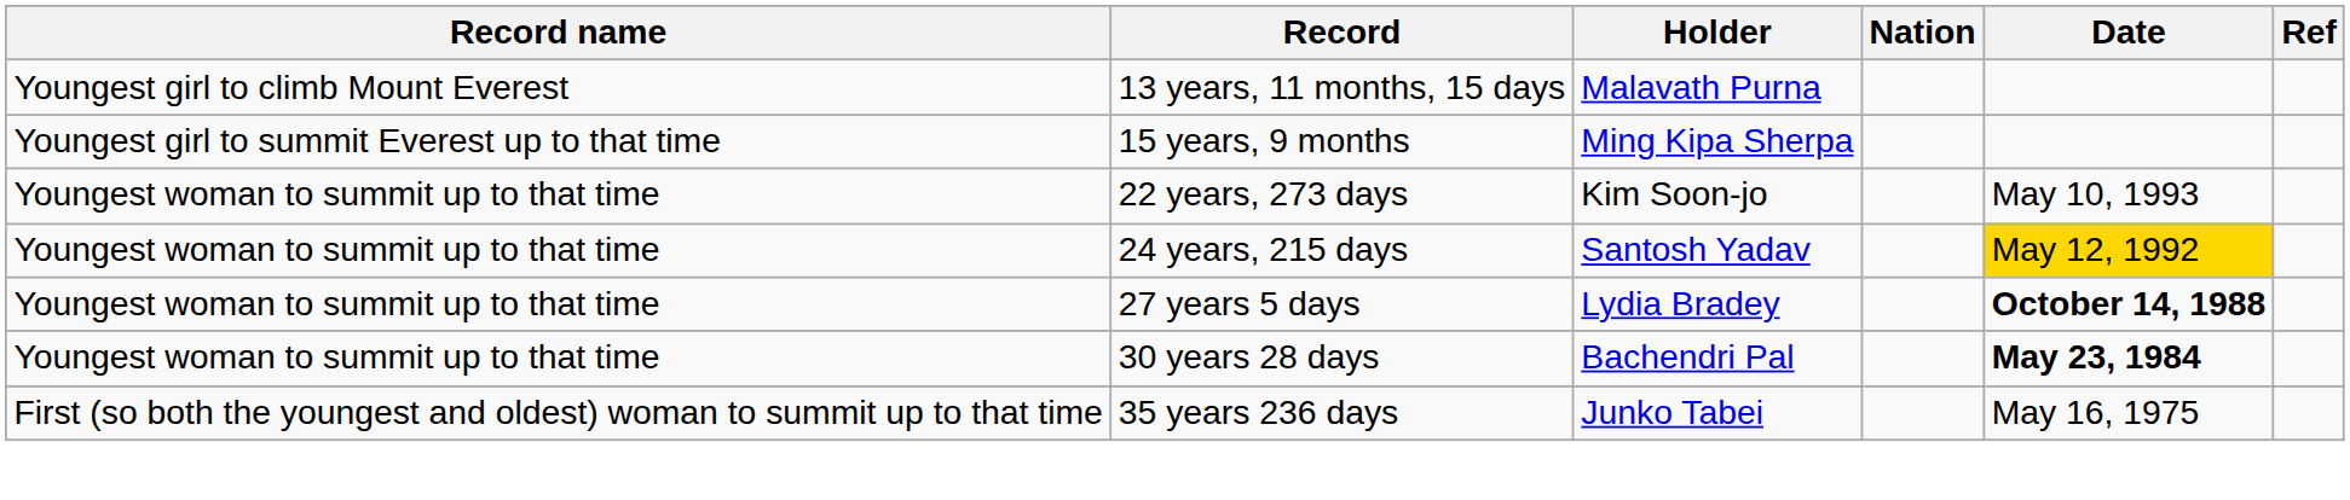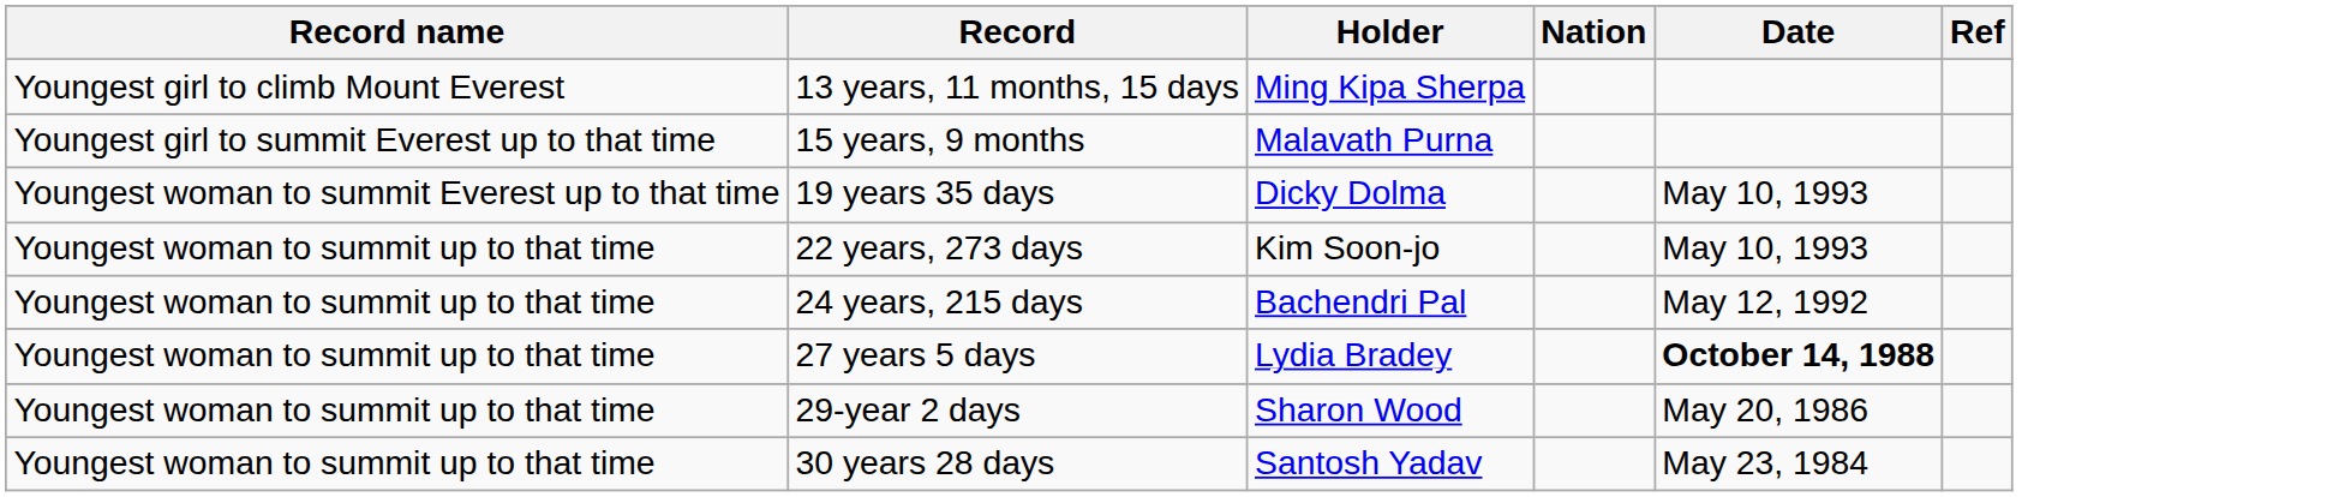13 years, 11 months, 15 days | Holder: Malavath Purna -> Ming Kipa Sherpa
15 years, 9 months | Holder: Ming Kipa Sherpa -> Malavath Purna
+ row: Youngest woman to summit Everest up to that time | 19 years 35 days | Dicky Dolma | May 10, 1993
24 years, 215 days | Holder: Santosh Yadav -> Bachendri Pal
24 years, 215 days | Date: gold background -> no background
+ row: Youngest woman to summit up to that time | 29-year 2 days | Sharon Wood | May 20, 1986
30 years 28 days | Holder: Bachendri Pal -> Santosh Yadav
30 years 28 days | Date: bold -> normal
- row: First (so both the youngest and oldest) woman to summit up to that time | 35 years 236 days | Junko Tabei | May 16, 1975
